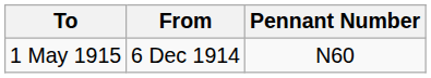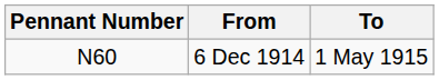columns swapped: Pennant Number <-> To
